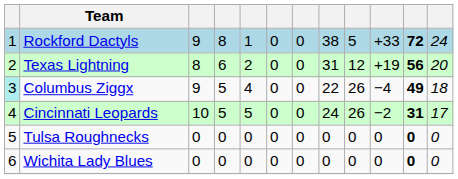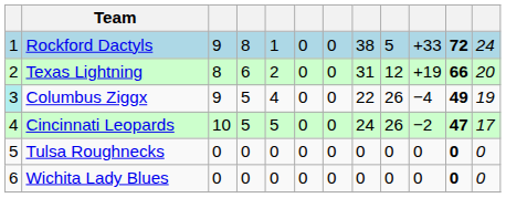Texas Lightning | column 11: 56 -> 66
Columbus Ziggx | column 12: 18 -> 19
Cincinnati Leopards | column 11: 31 -> 47
